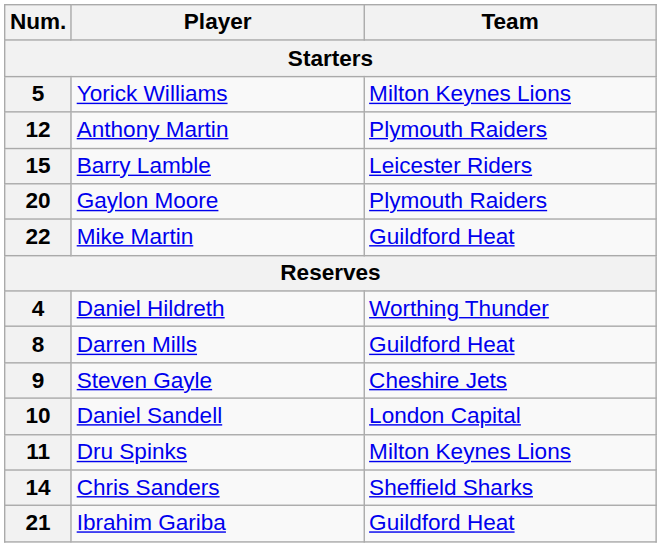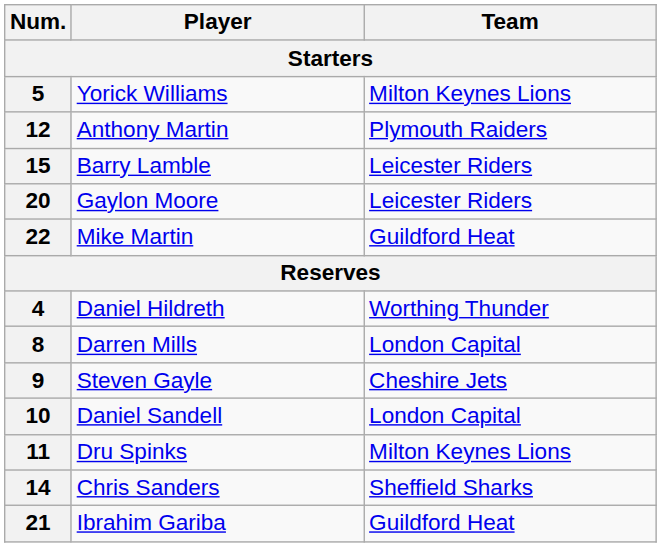20 | Team: Plymouth Raiders -> Leicester Riders
8 | Team: Guildford Heat -> London Capital
